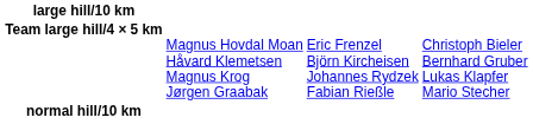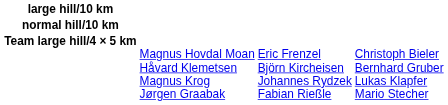rows swapped: normal hill/10 km <-> Team large hill/4 × 5 km
